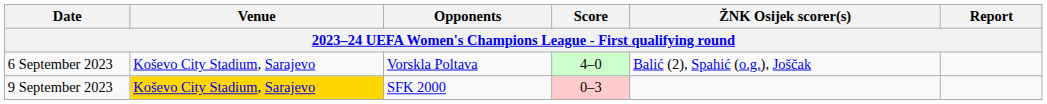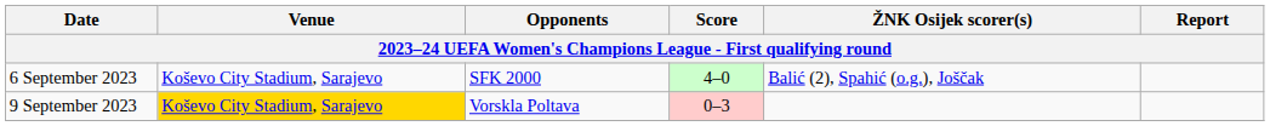6 September 2023 | Opponents: Vorskla Poltava -> SFK 2000
9 September 2023 | Opponents: SFK 2000 -> Vorskla Poltava
